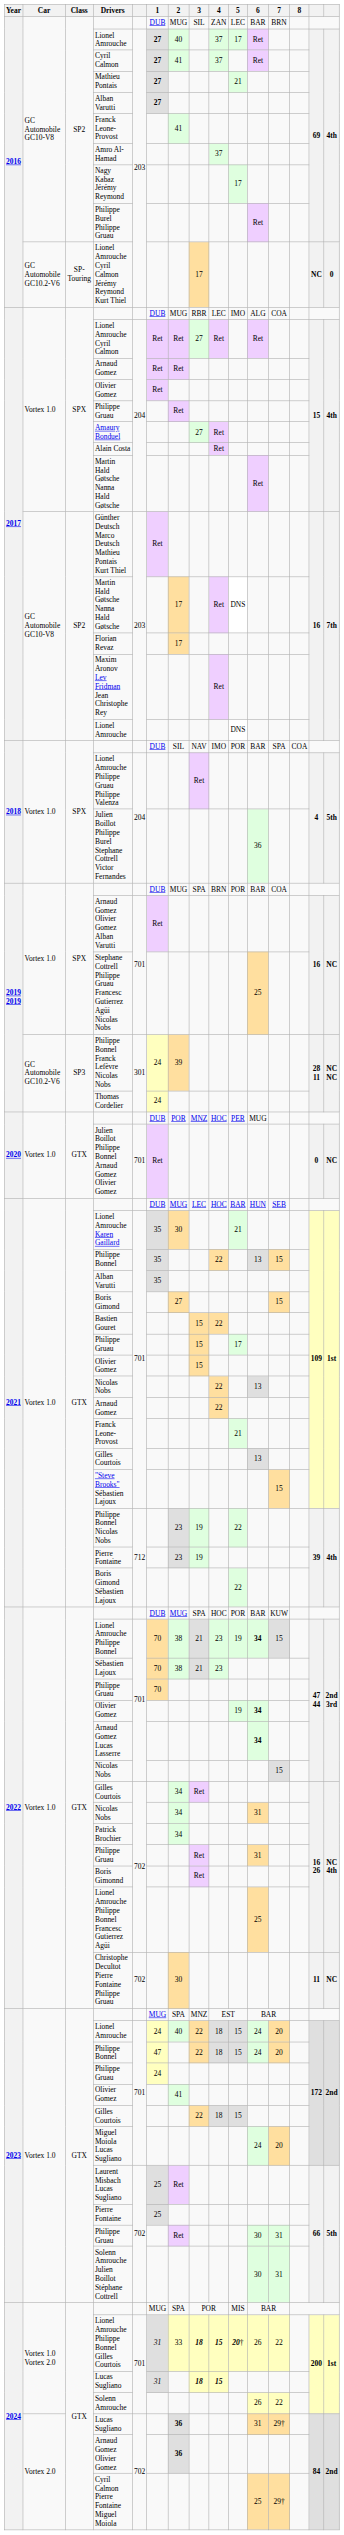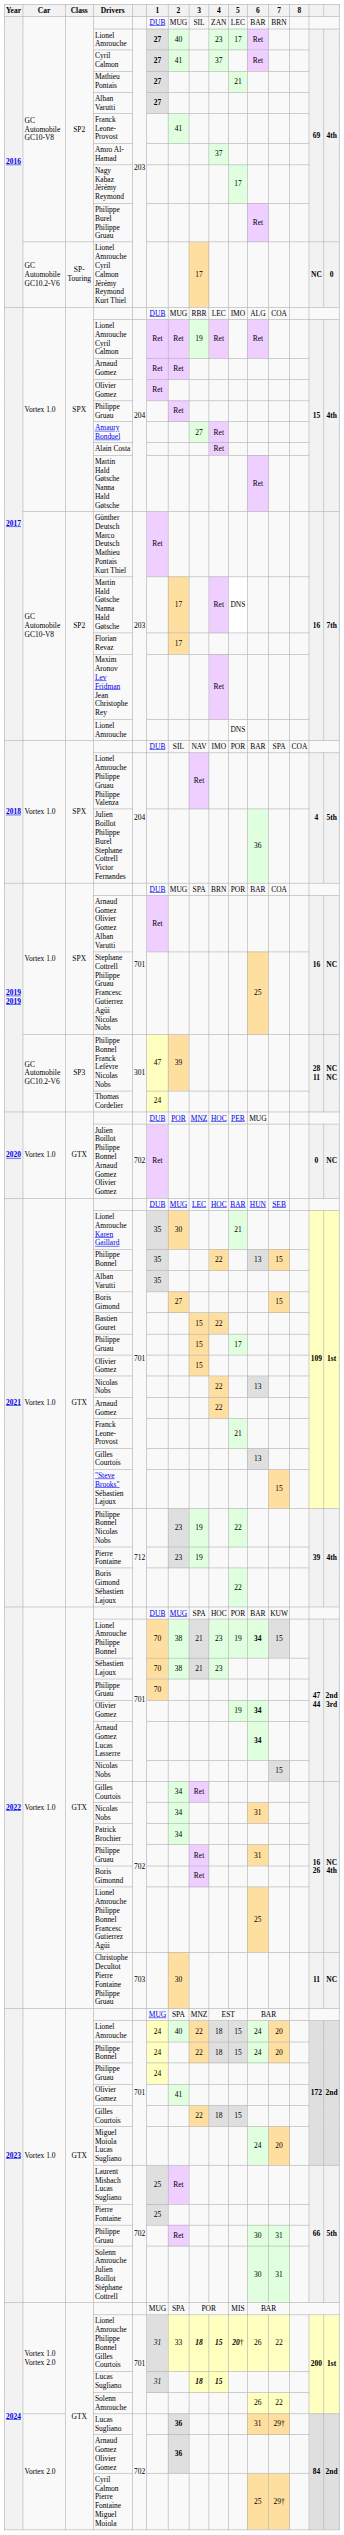2016 / Lionel Amrouche | 4: 37 -> 23
Lionel Amrouche Cyril Calmon | 3: 27 -> 19
Philippe Bonnel Franck Lefèvre Nicolas Nobs | 1: 24 -> 47
Julien Boillot Philippe Bonnel Arnaud Gomez Olivier Gomez | column 5: 701 -> 702
Christophe Decultot Pierre Fontaine Philippe Gruau | column 5: 702 -> 703
2023 / Philippe Bonnel | 1: 47 -> 24
